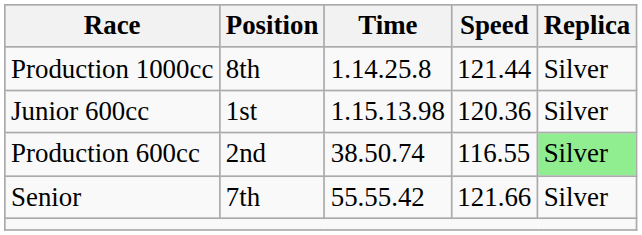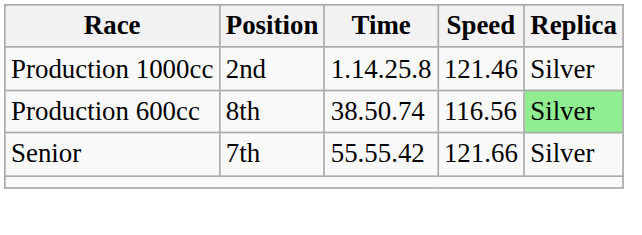Production 1000cc | Position: 8th -> 2nd
Production 1000cc | Speed: 121.44 -> 121.46
- row: Junior 600cc | 1st | 1.15.13.98 | 120.36 | Silver
Production 600cc | Position: 2nd -> 8th
Production 600cc | Speed: 116.55 -> 116.56
